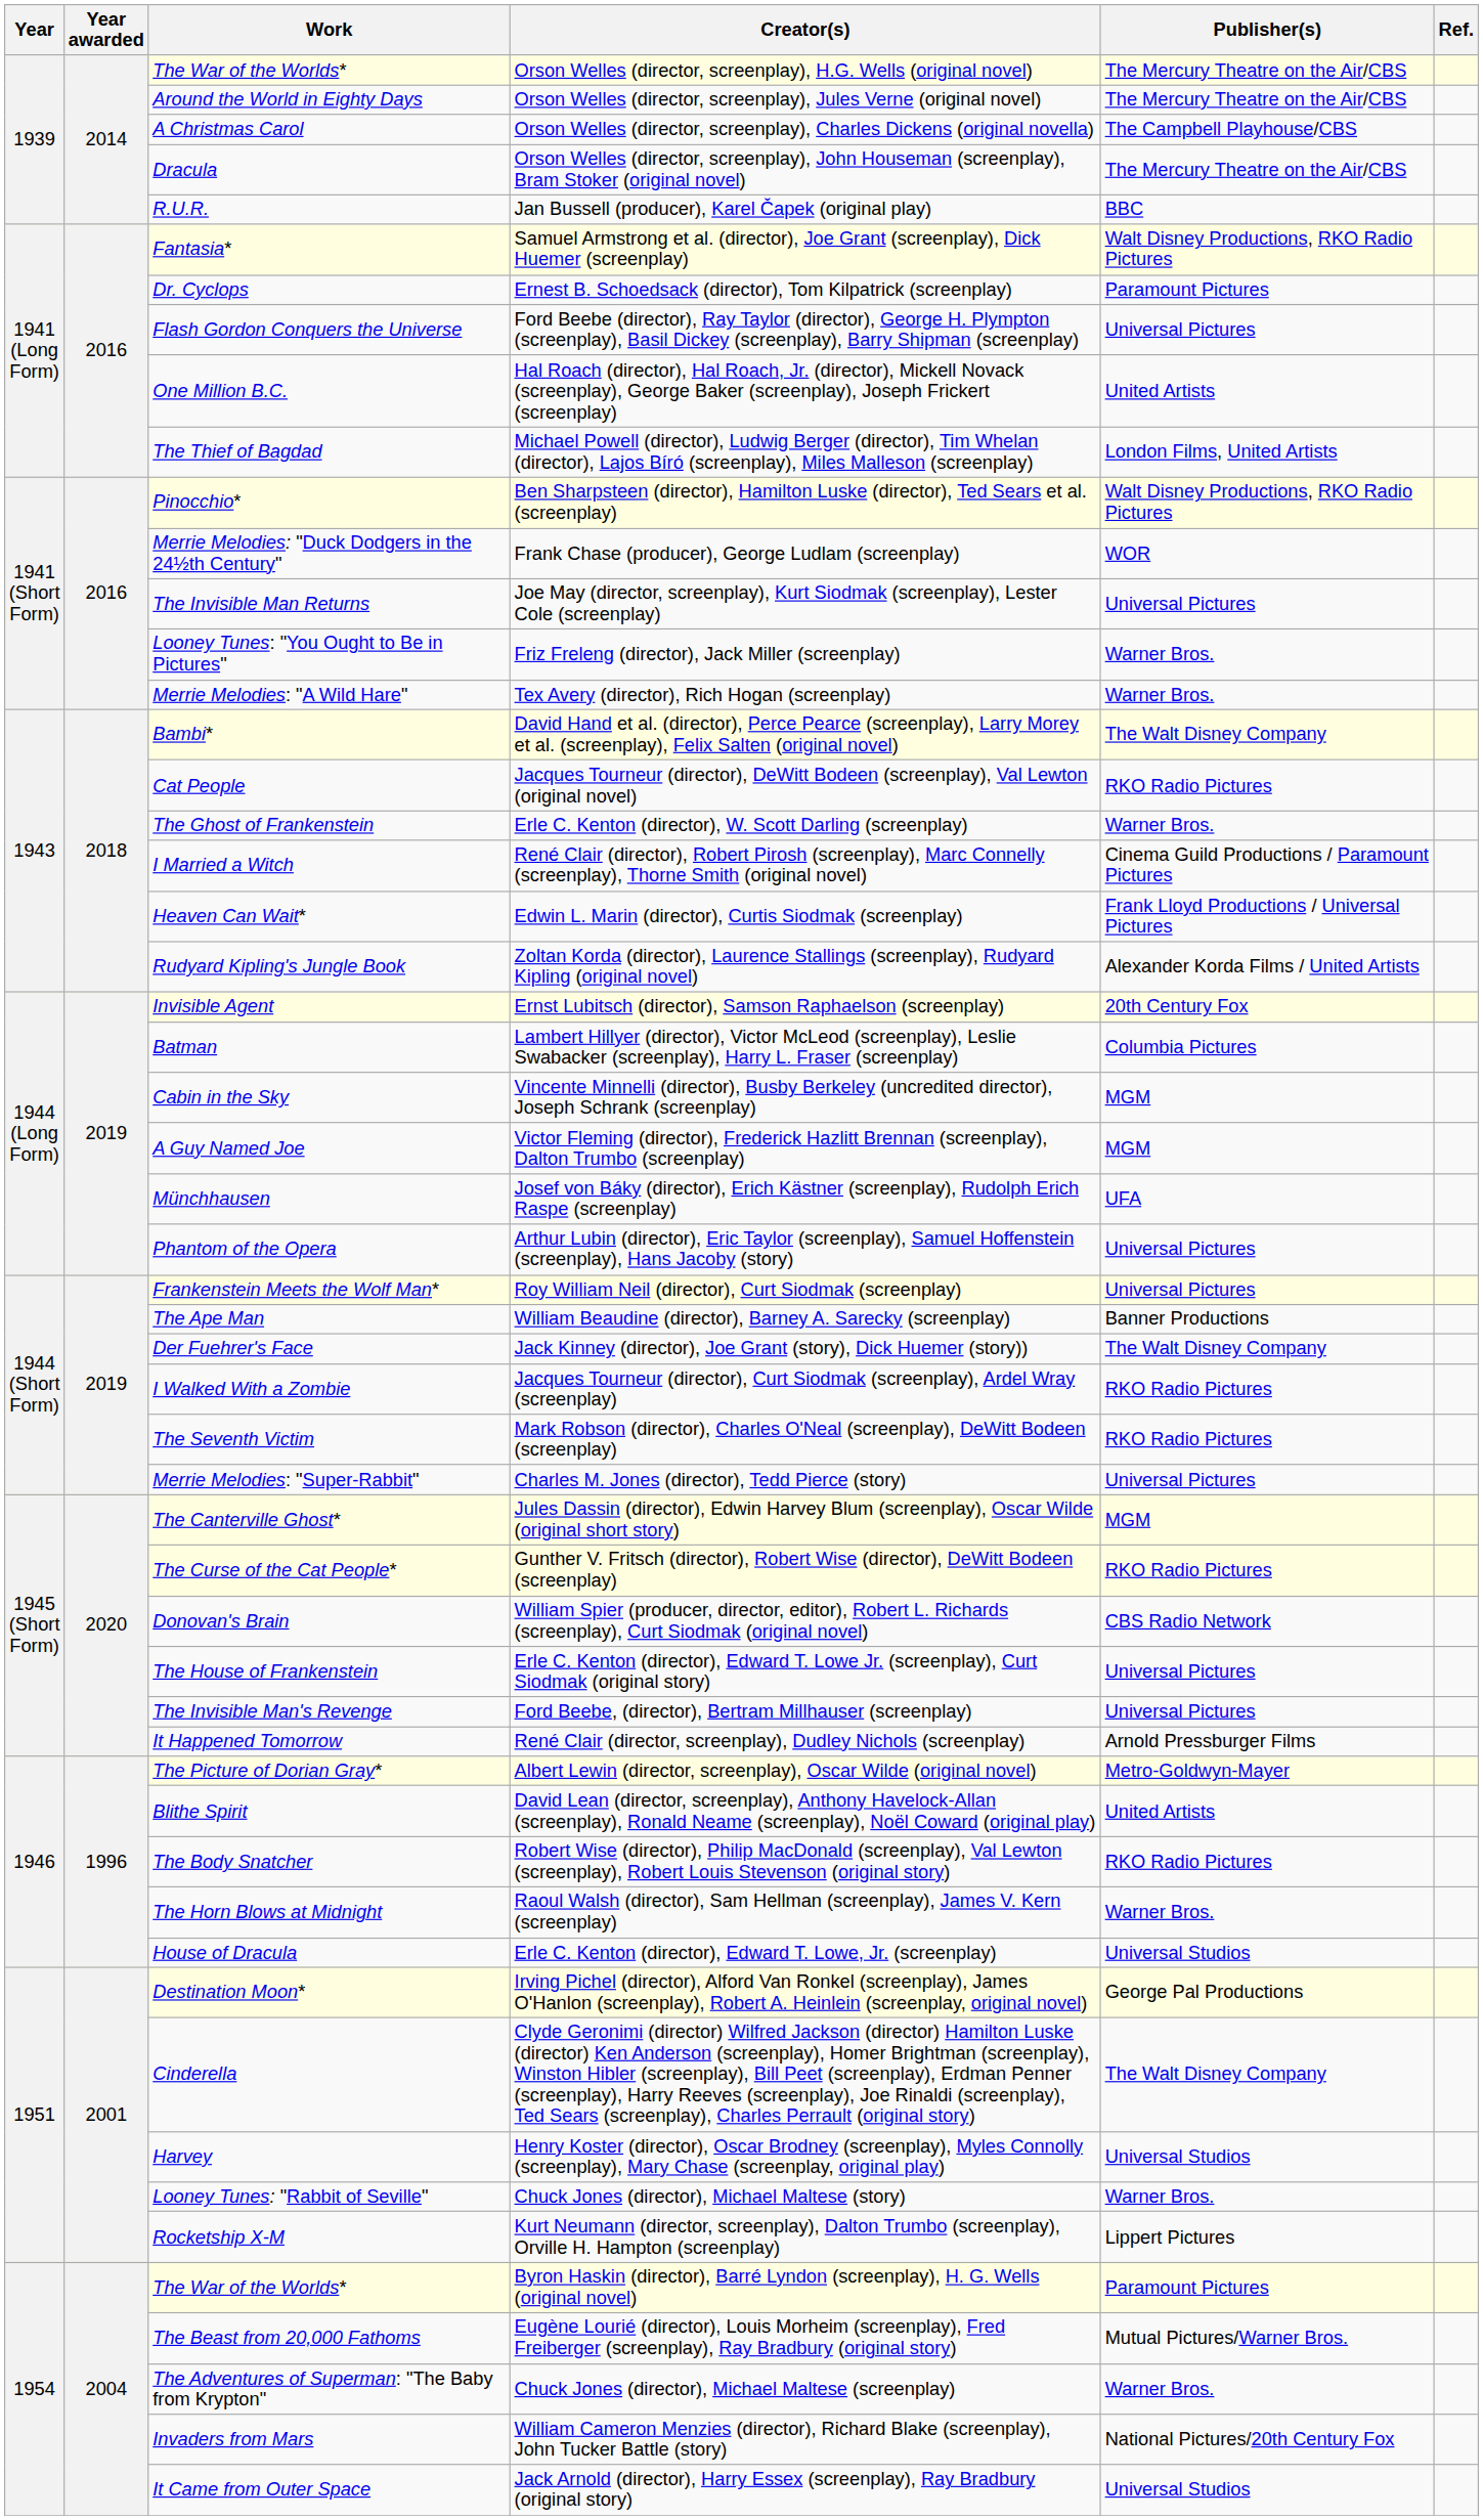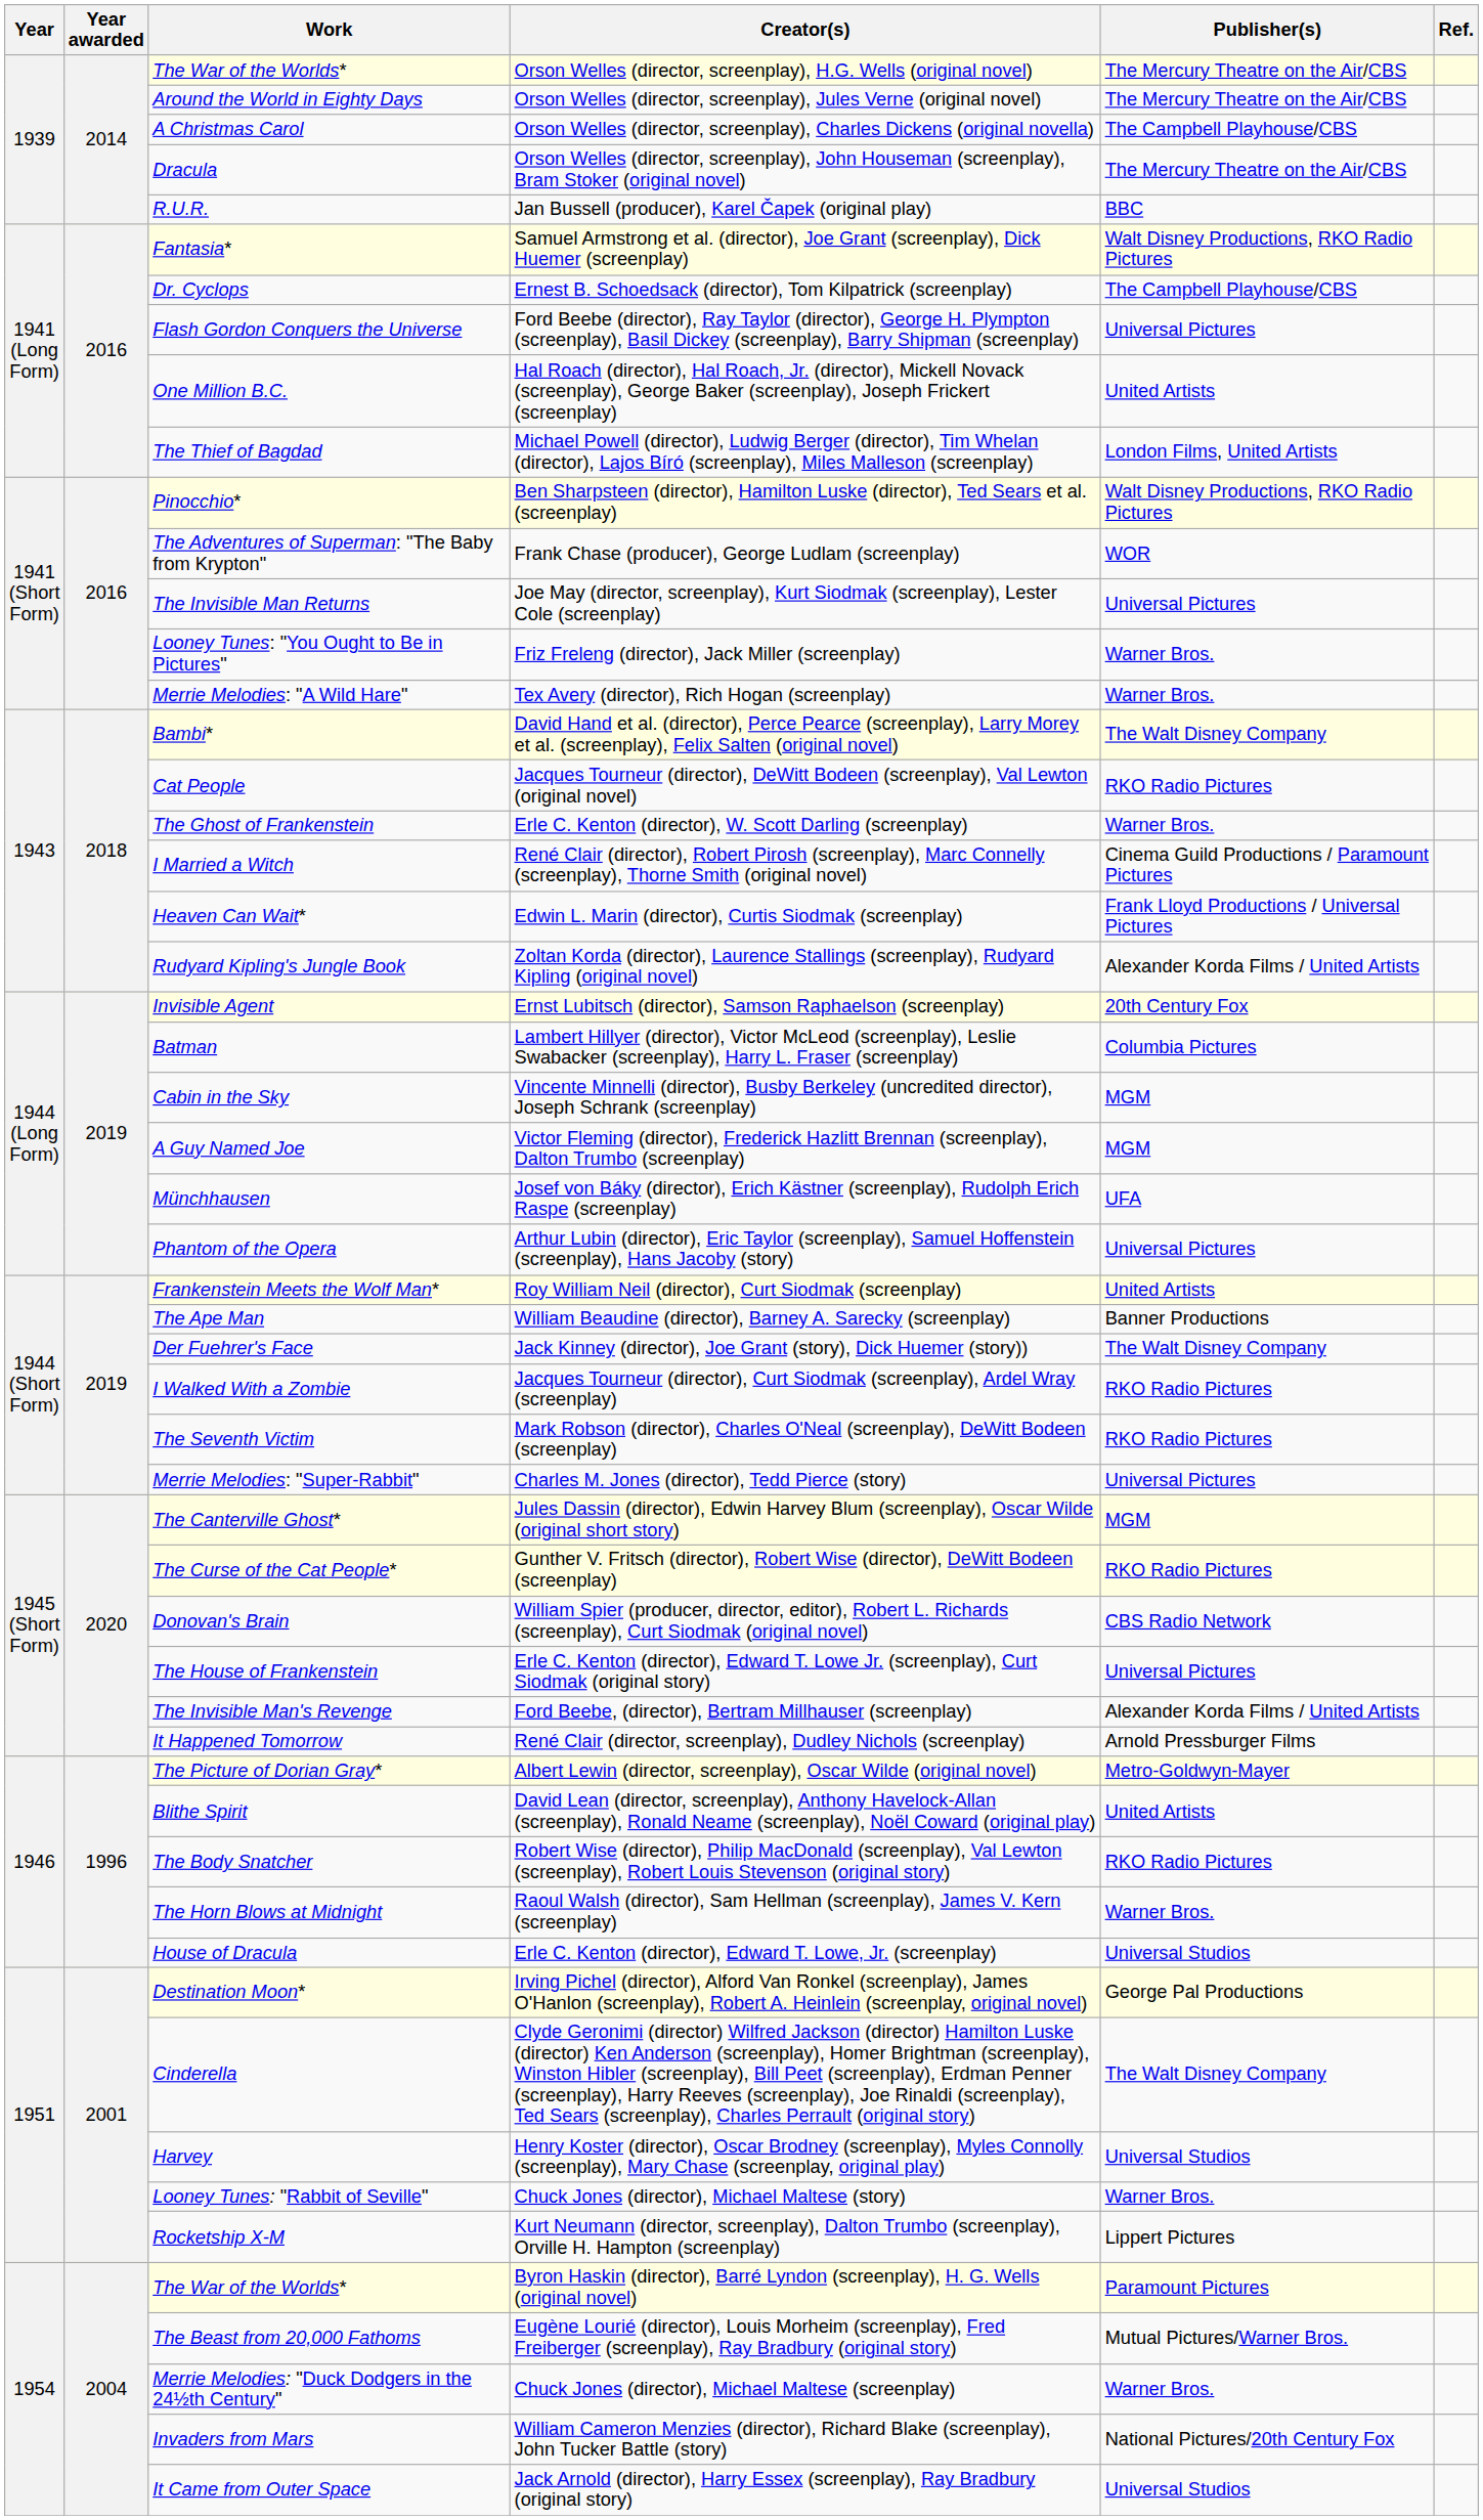Ernest B. Schoedsack (director), Tom Kilpatrick (screenplay) | Publisher(s): Paramount Pictures -> The Campbell Playhouse/CBS
Frank Chase (producer), George Ludlam (screenplay) | Work: Merrie Melodies: "Duck Dodgers in the 24½th Century" -> The Adventures of Superman: "The Baby from Krypton"
Roy William Neil (director), Curt Siodmak (screenplay) | Publisher(s): Universal Pictures -> United Artists
Ford Beebe, (director), Bertram Millhauser (screenplay) | Publisher(s): Universal Pictures -> Alexander Korda Films / United Artists
Chuck Jones (director), Michael Maltese (screenplay) | Work: The Adventures of Superman: "The Baby from Krypton" -> Merrie Melodies: "Duck Dodgers in the 24½th Century"
